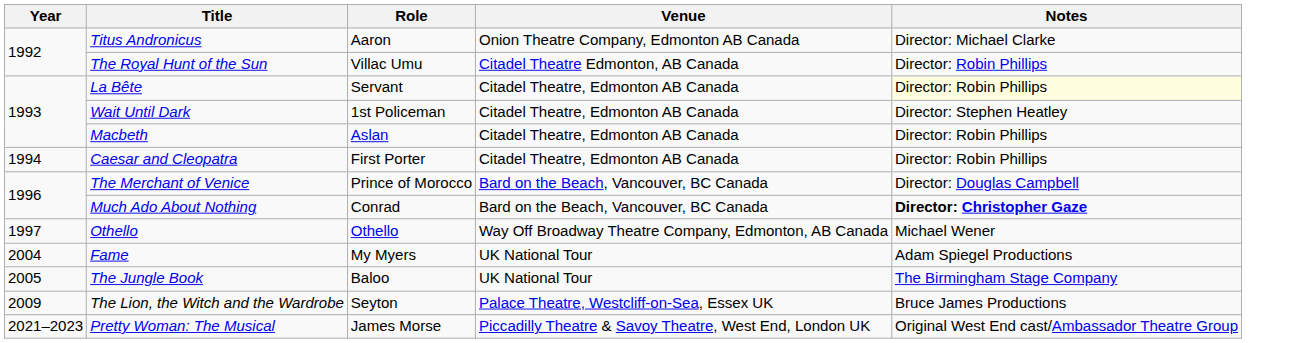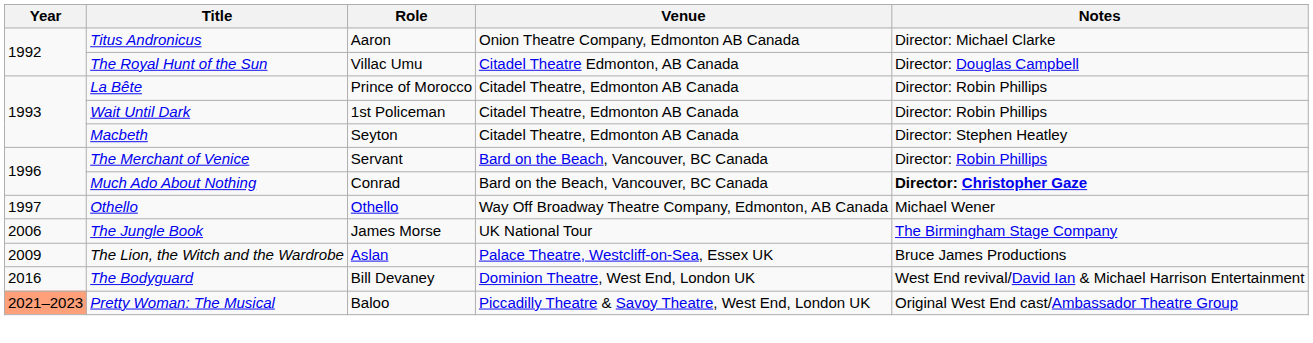The Royal Hunt of the Sun | Notes: Director: Robin Phillips -> Director: Douglas Campbell
La Bête | Role: Servant -> Prince of Morocco
La Bête | Notes: lightyellow background -> no background
Wait Until Dark | Notes: Director: Stephen Heatley -> Director: Robin Phillips
Macbeth | Role: Aslan -> Seyton
Macbeth | Notes: Director: Robin Phillips -> Director: Stephen Heatley
- row: 1994 | Caesar and Cleopatra | First Porter | Citadel Theatre, Edmonton AB Canada | Director: Robin Phillips
The Merchant of Venice | Role: Prince of Morocco -> Servant
The Merchant of Venice | Notes: Director: Douglas Campbell -> Director: Robin Phillips
- row: 2004 | Fame | My Myers | UK National Tour | Adam Spiegel Productions
The Jungle Book | Year: 2005 -> 2006
The Jungle Book | Role: Baloo -> James Morse
The Lion, the Witch and the Wardrobe | Role: Seyton -> Aslan
+ row: 2016 | The Bodyguard | Bill Devaney | Dominion Theatre, West End, London UK | West End revival/David Ian & Michael Harrison Entertainment
Pretty Woman: The Musical | Year: no background -> lightsalmon background
Pretty Woman: The Musical | Role: James Morse -> Baloo
